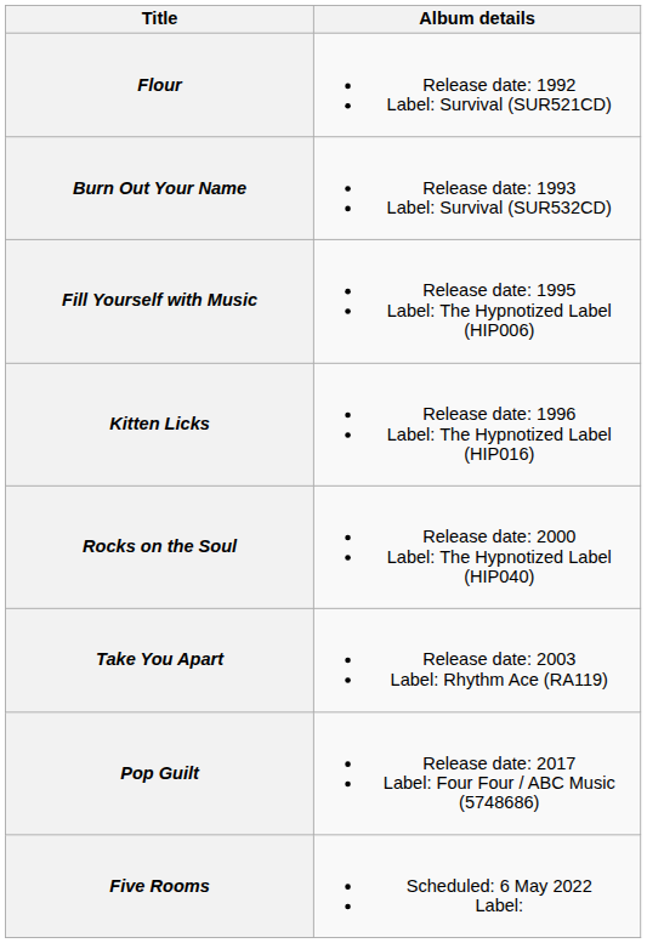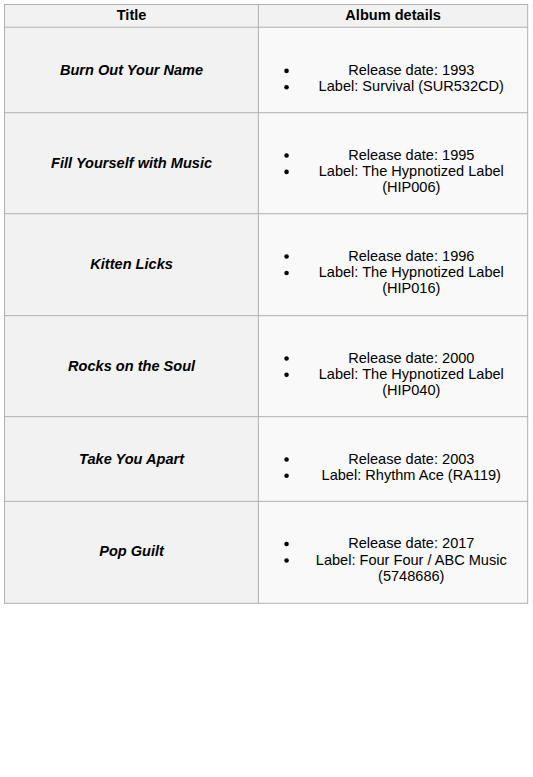- row: Flour | Release date: 1992 Label: Survival (SUR521CD)
- row: Five Rooms | Scheduled: 6 May 2022 Label:
